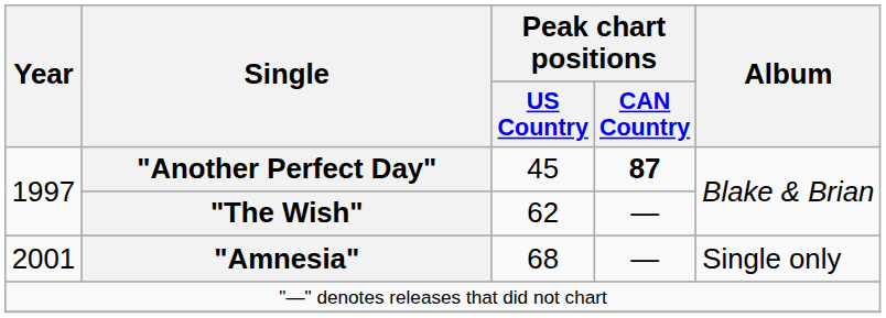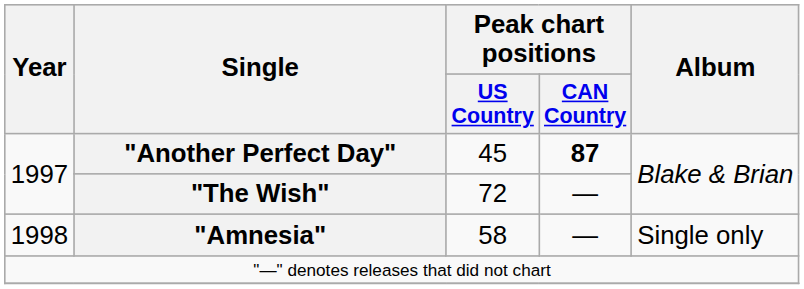"The Wish" | Peak chart positions / US Country: 62 -> 72
"Amnesia" | Year: 2001 -> 1998
"Amnesia" | Peak chart positions / US Country: 68 -> 58
